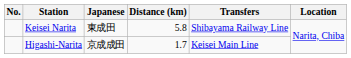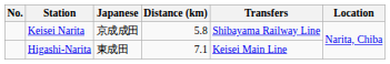Keisei Narita | Japanese: 東成田 -> 京成成田
Higashi-Narita | Japanese: 京成成田 -> 東成田
Higashi-Narita | Distance (km): 1.7 -> 7.1
